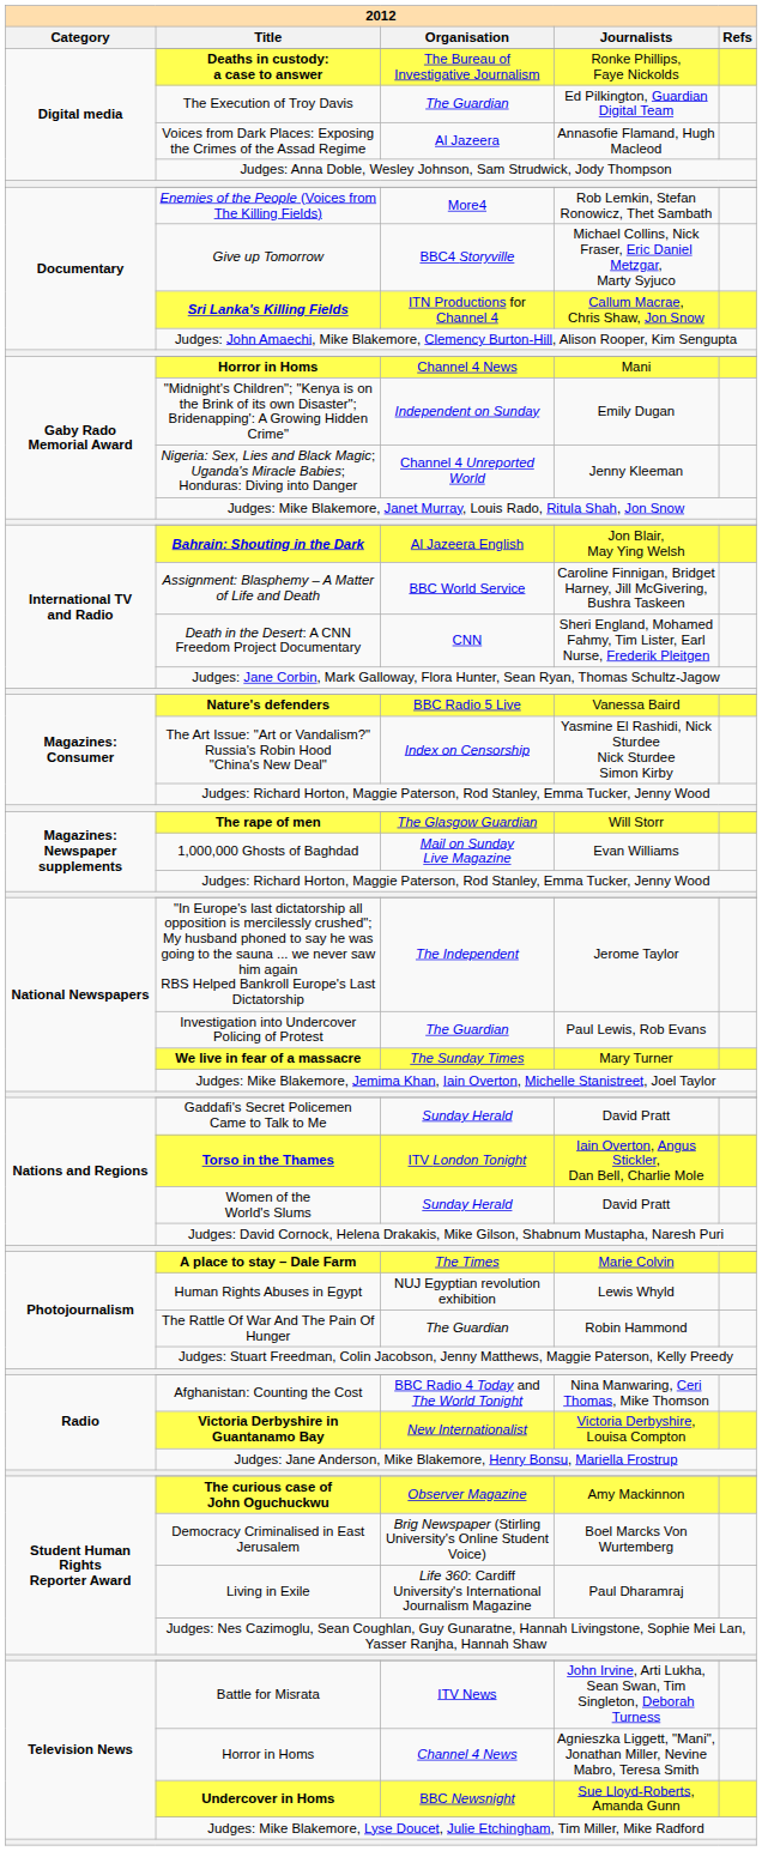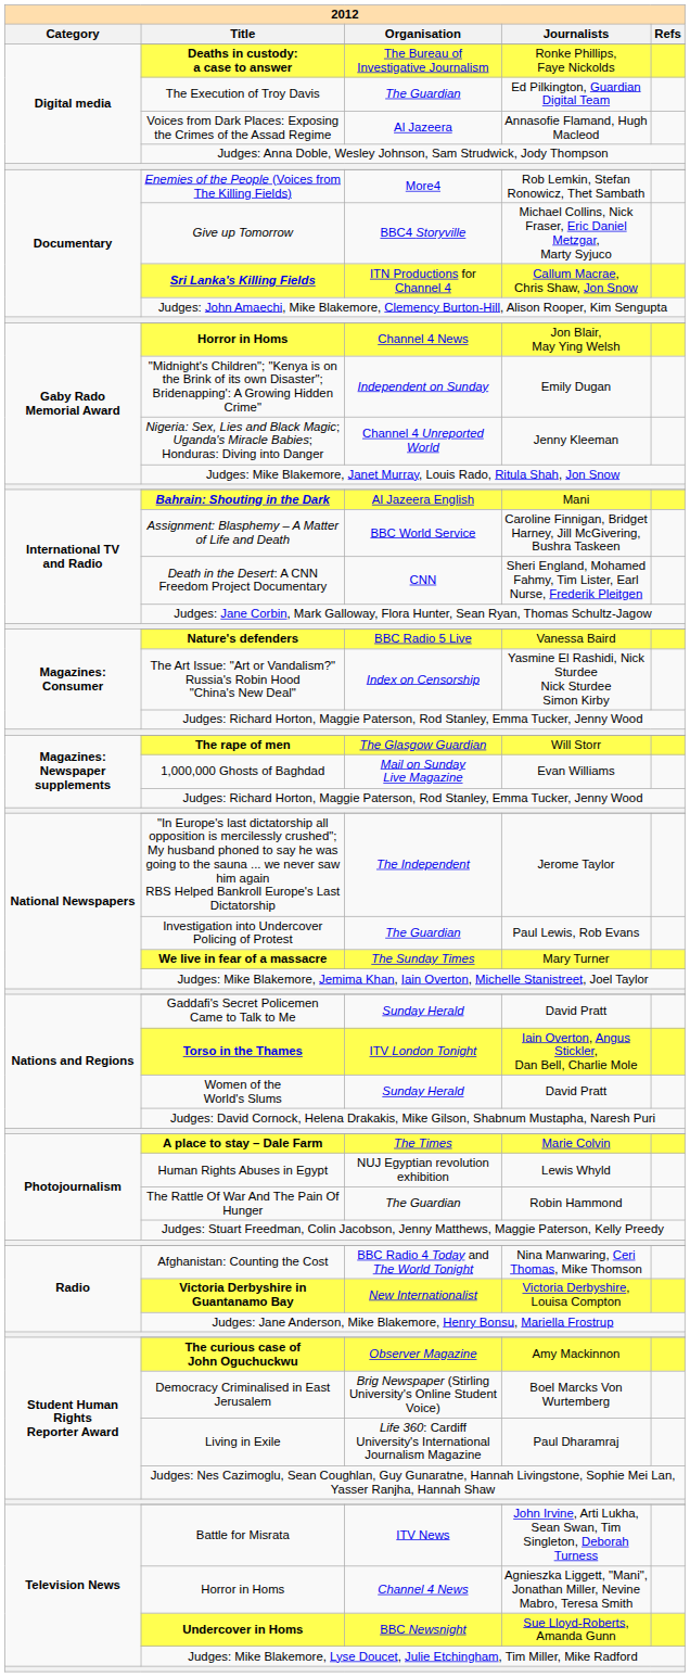Gaby Rado Memorial Award / Horror in Homs | 2012 / Journalists: Mani -> Jon Blair, May Ying Welsh
Bahrain: Shouting in the Dark | 2012 / Journalists: Jon Blair, May Ying Welsh -> Mani
